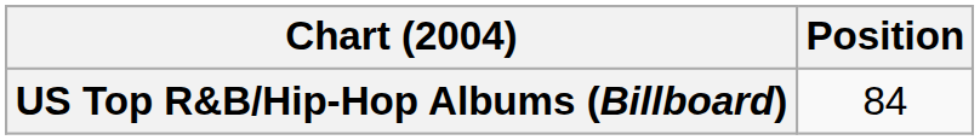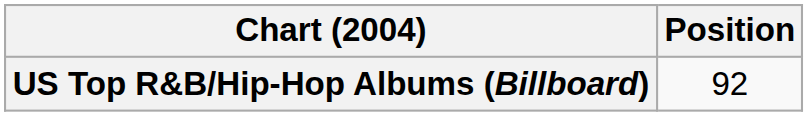US Top R&B/Hip-Hop Albums (Billboard) | Position: 84 -> 92
